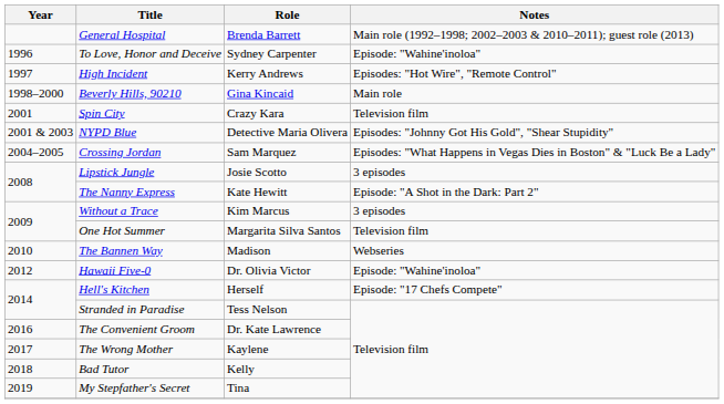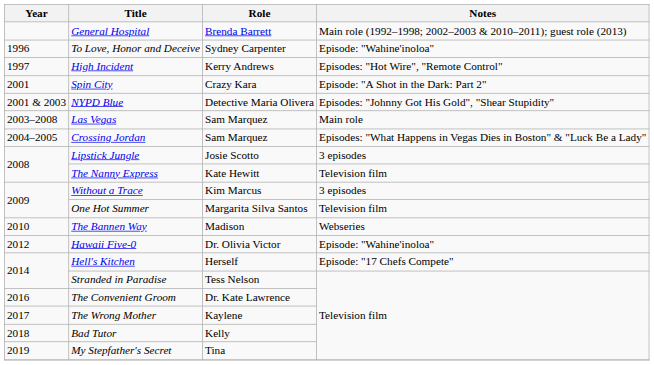- row: 1998–2000 | Beverly Hills, 90210 | Gina Kincaid | Main role
Spin City | Notes: Television film -> Episode: "A Shot in the Dark: Part 2"
+ row: 2003–2008 | Las Vegas | Sam Marquez | Main role
The Nanny Express | Notes: Episode: "A Shot in the Dark: Part 2" -> Television film
